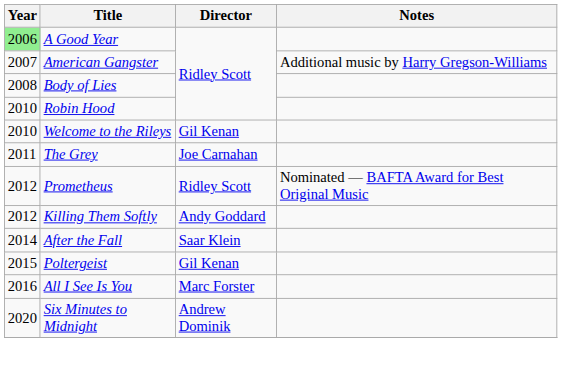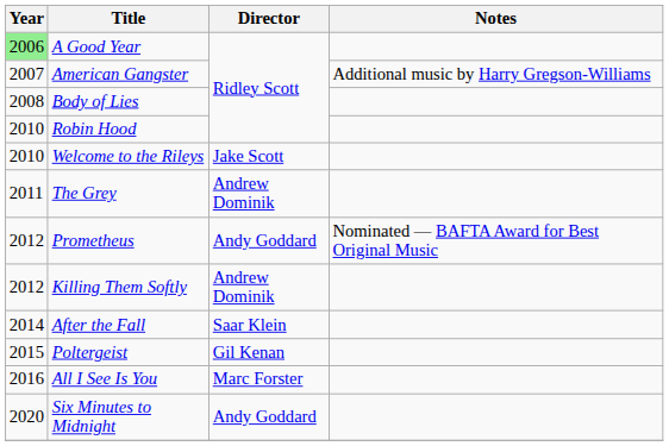Welcome to the Rileys | Director: Gil Kenan -> Jake Scott
The Grey | Director: Joe Carnahan -> Andrew Dominik
Prometheus | Director: Ridley Scott -> Andy Goddard
Killing Them Softly | Director: Andy Goddard -> Andrew Dominik
Six Minutes to Midnight | Director: Andrew Dominik -> Andy Goddard
